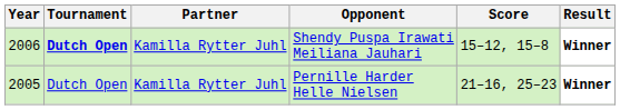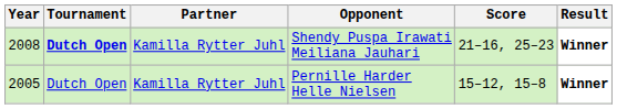Shendy Puspa Irawati Meiliana Jauhari | Year: 2006 -> 2008
Shendy Puspa Irawati Meiliana Jauhari | Score: 15–12, 15–8 -> 21–16, 25–23
Pernille Harder Helle Nielsen | Score: 21–16, 25–23 -> 15–12, 15–8
